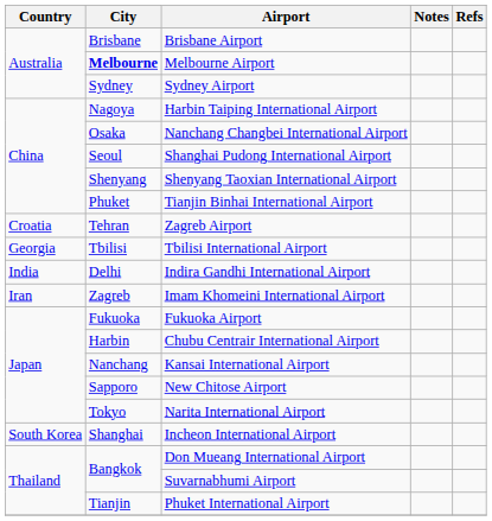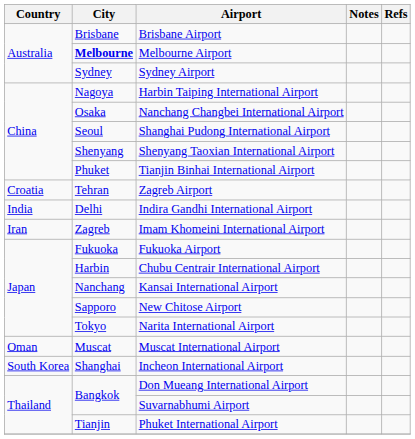- row: Georgia | Tbilisi | Tbilisi International Airport
+ row: Oman | Muscat | Muscat International Airport
